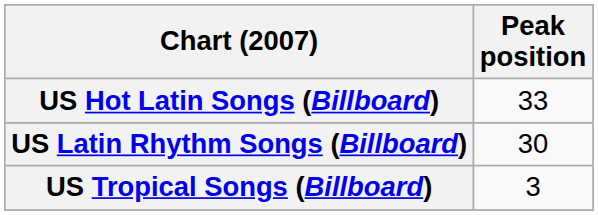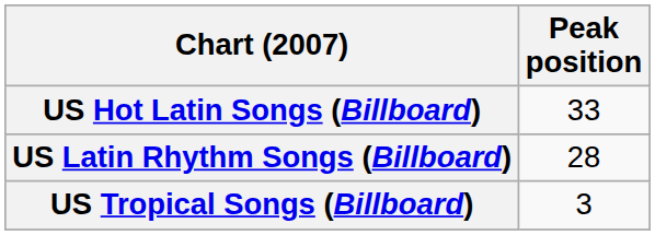US Latin Rhythm Songs (Billboard) | Peak position: 30 -> 28
